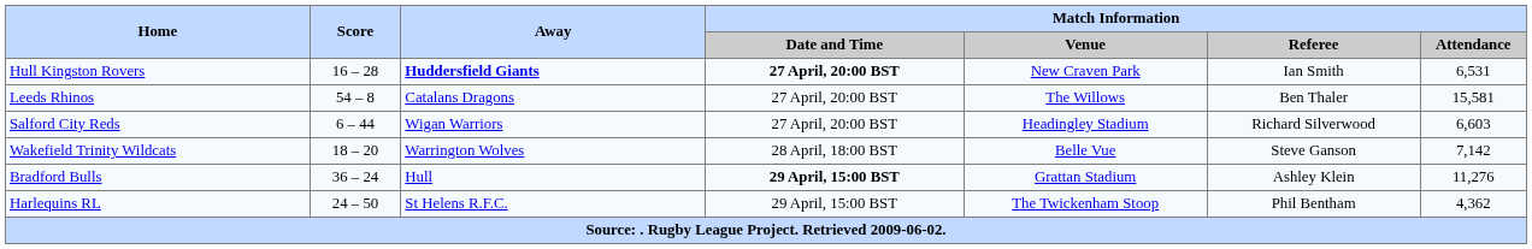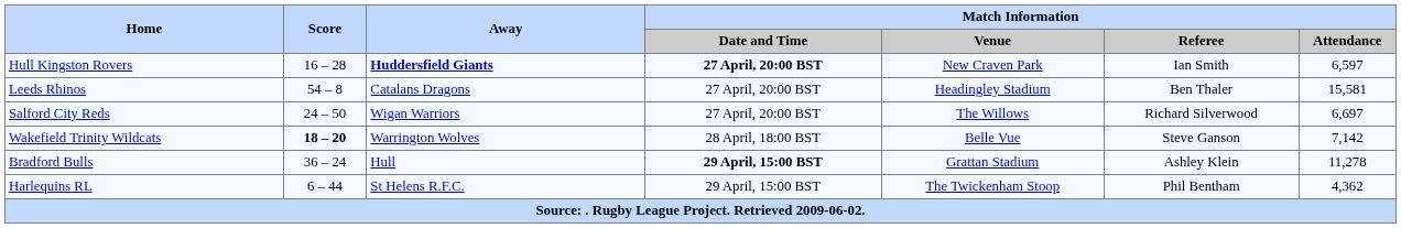Hull Kingston Rovers | Match Information / Attendance: 6,531 -> 6,597
Leeds Rhinos | Match Information / Venue: The Willows -> Headingley Stadium
Salford City Reds | Score: 6 – 44 -> 24 – 50
Salford City Reds | Match Information / Venue: Headingley Stadium -> The Willows
Salford City Reds | Match Information / Attendance: 6,603 -> 6,697
Wakefield Trinity Wildcats | Score: normal -> bold
Bradford Bulls | Match Information / Attendance: 11,276 -> 11,278
Harlequins RL | Score: 24 – 50 -> 6 – 44
